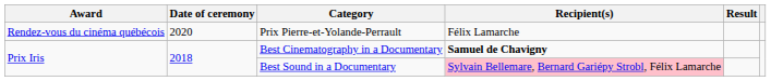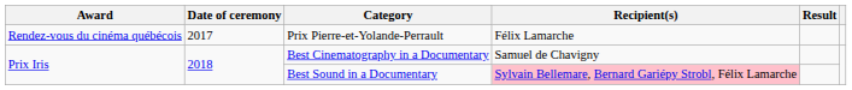Prix Pierre-et-Yolande-Perrault | Date of ceremony: 2020 -> 2017
Best Cinematography in a Documentary | Recipient(s): bold -> normal
